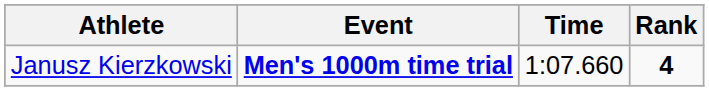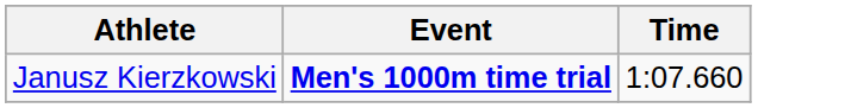- column: Rank | 4
